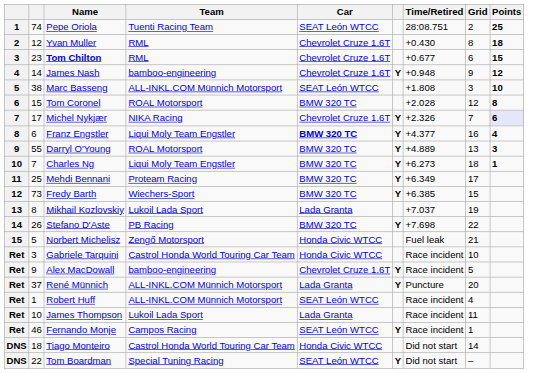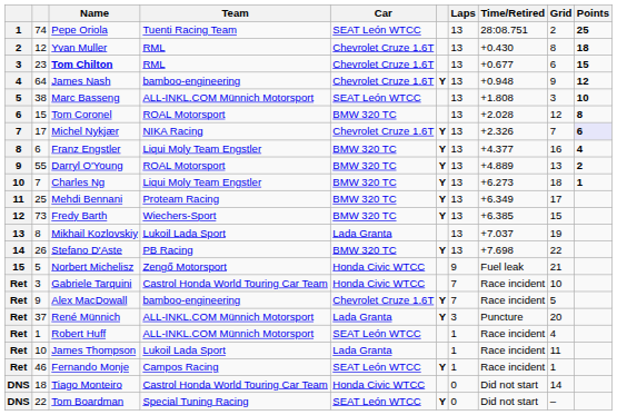+ column: Laps | 13 | 13 | 13 | 13 | 13 | 13 | 13 | 13 | 13 | 13 | 13 | 13 | 13 | 13 | 9 | 7 | 7 | 3 | 1 | 1 | 1 | 0 | 0
James Nash | column 2: 14 -> 64
Franz Engstler | Car: bold -> normal
Darryl O'Young | Points: 3 -> 2
